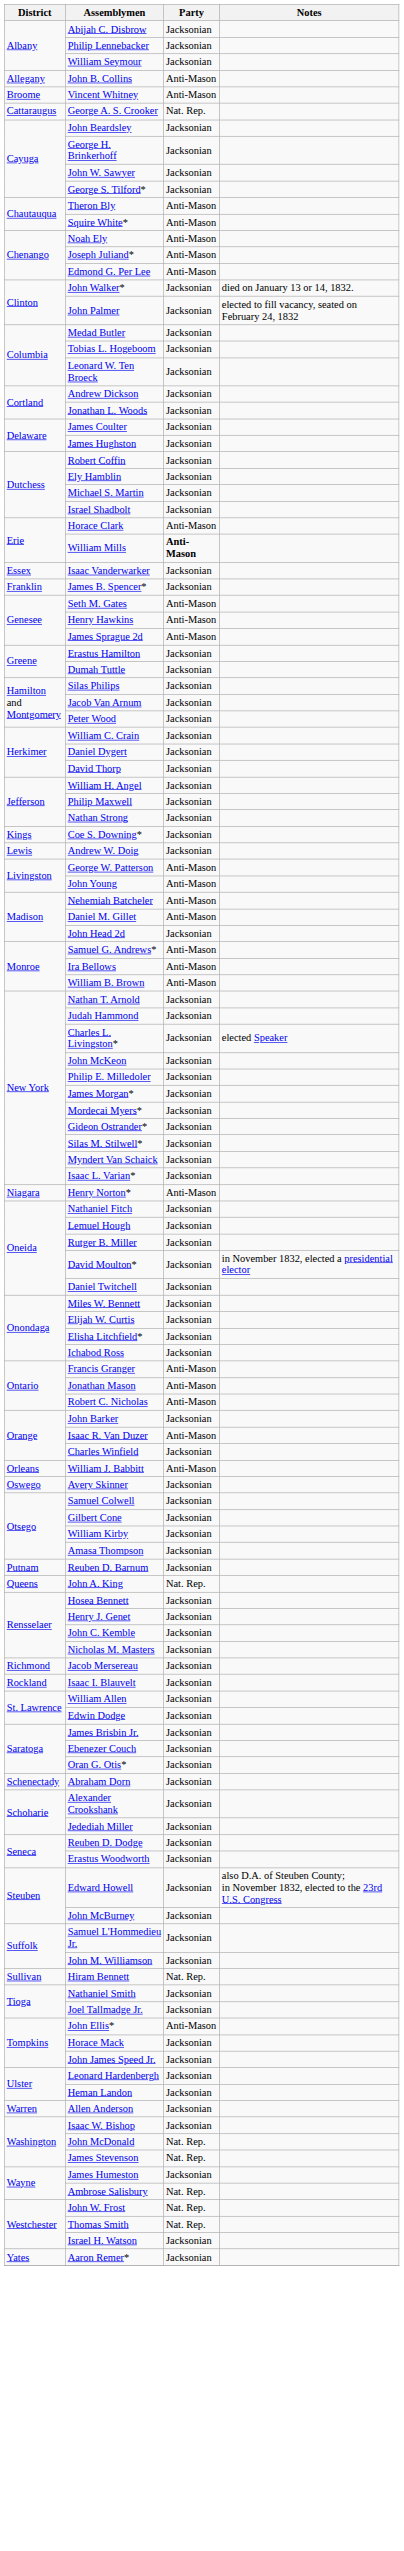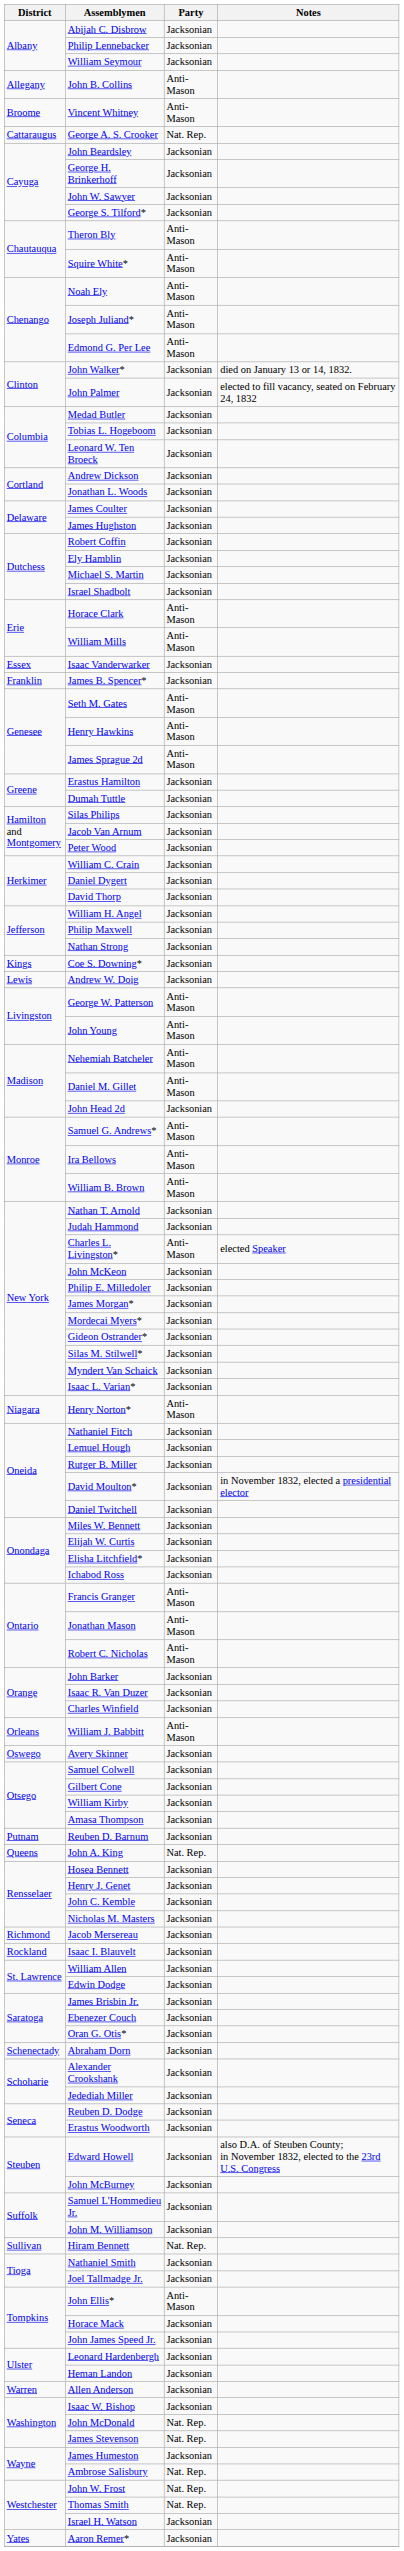William Mills | Party: bold -> normal
Charles L. Livingston* | Party: Jacksonian -> Anti-Mason
Isaac R. Van Duzer | Party: Anti-Mason -> Jacksonian
